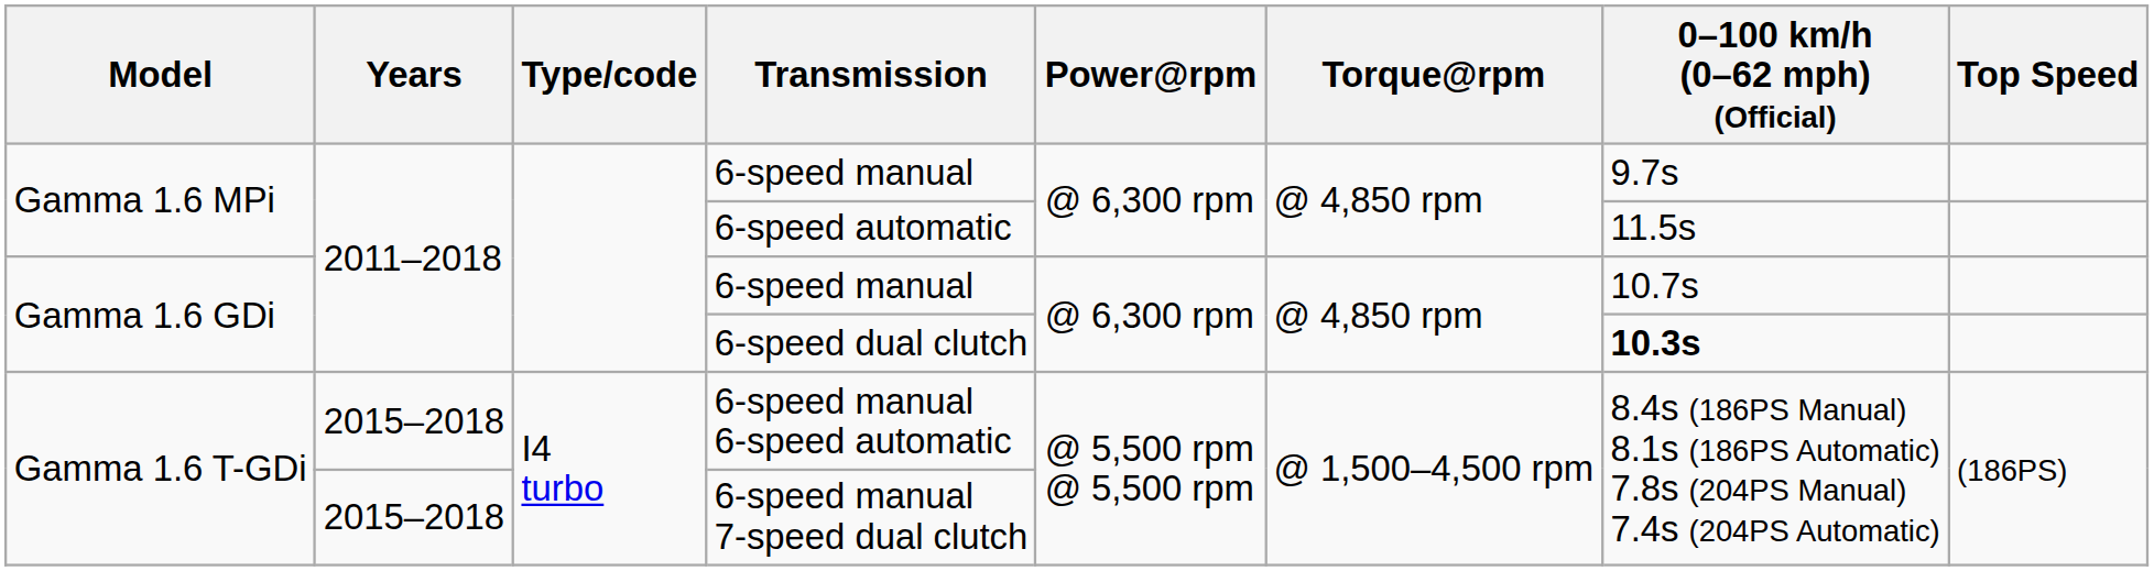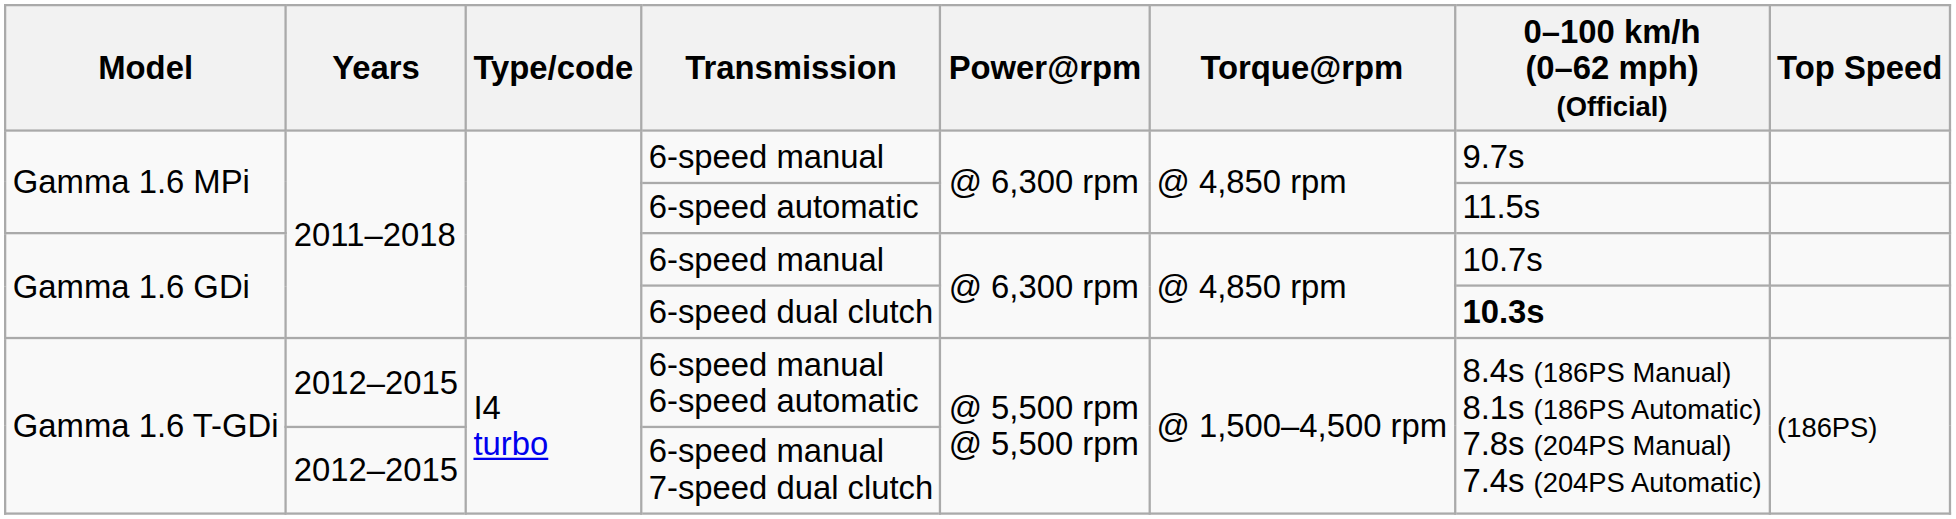6-speed manual 6-speed automatic | Years: 2015–2018 -> 2012–2015
6-speed manual 7-speed dual clutch | Years: 2015–2018 -> 2012–2015
